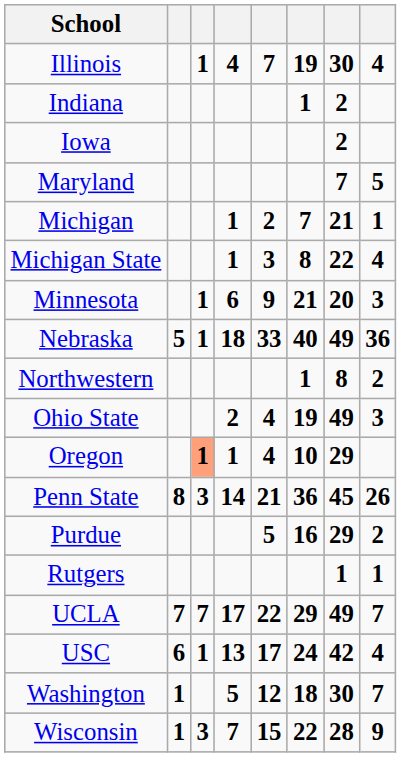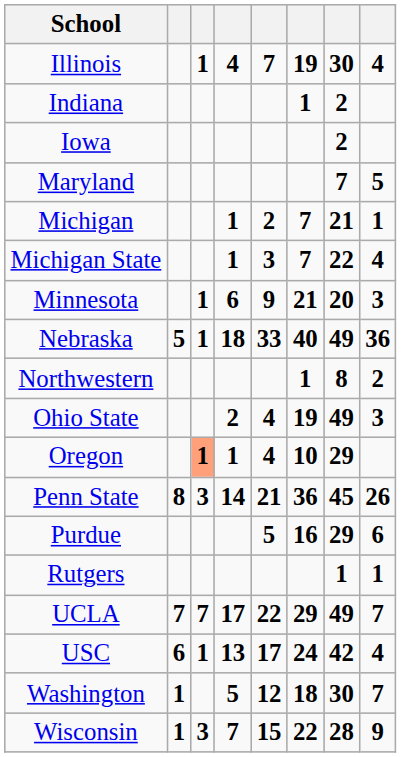Michigan State | column 6: 8 -> 7
Purdue | column 8: 2 -> 6
